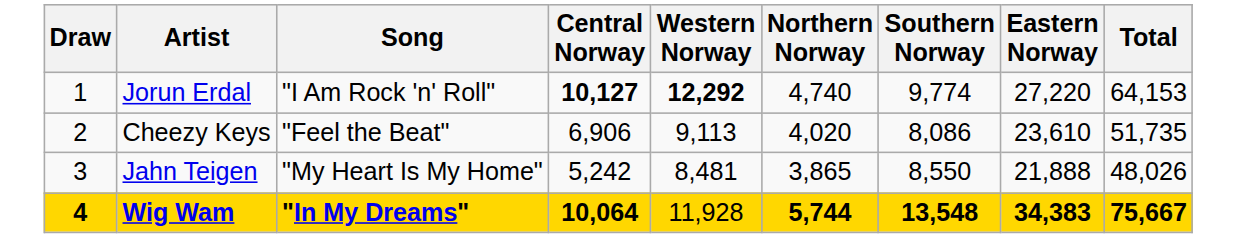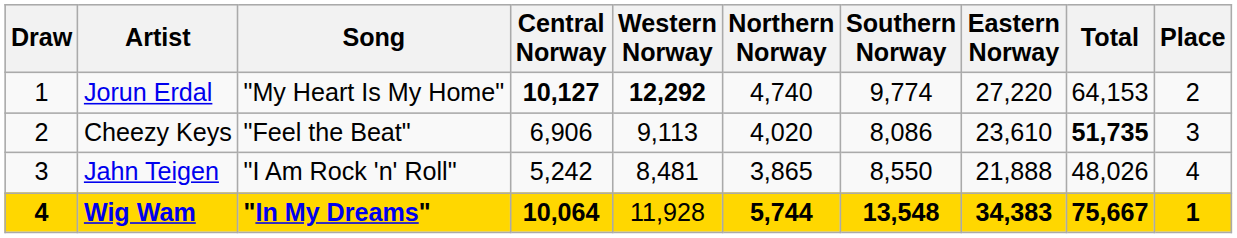+ column: Place | 2 | 3 | 4 | 1
Jorun Erdal | Song: "I Am Rock 'n' Roll" -> "My Heart Is My Home"
Cheezy Keys | Total: normal -> bold
Jahn Teigen | Song: "My Heart Is My Home" -> "I Am Rock 'n' Roll"
